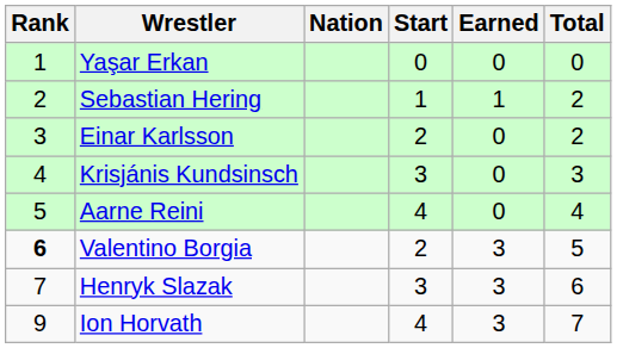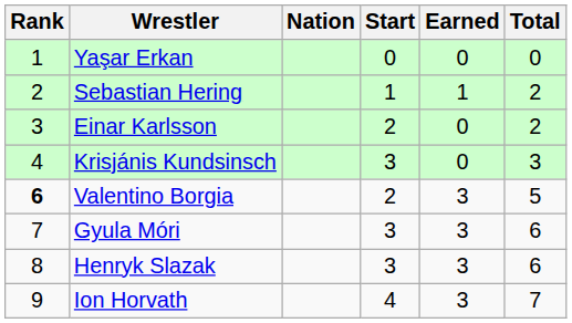- row: 5 | Aarne Reini | 4 | 0 | 4
+ row: 7 | Gyula Móri | 3 | 3 | 6
Henryk Slazak | Rank: 7 -> 8
